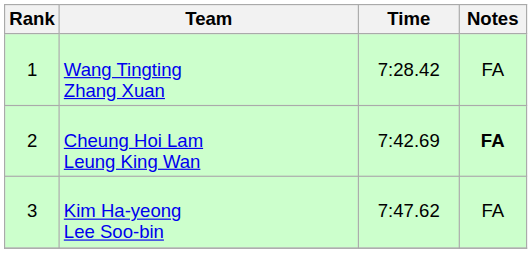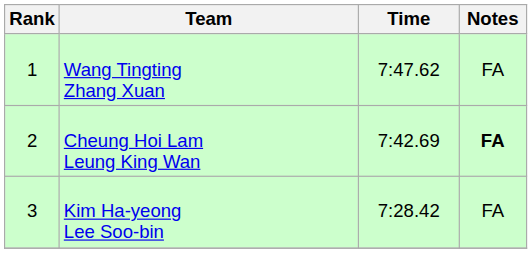Wang Tingting Zhang Xuan | Time: 7:28.42 -> 7:47.62
Kim Ha-yeong Lee Soo-bin | Time: 7:47.62 -> 7:28.42
